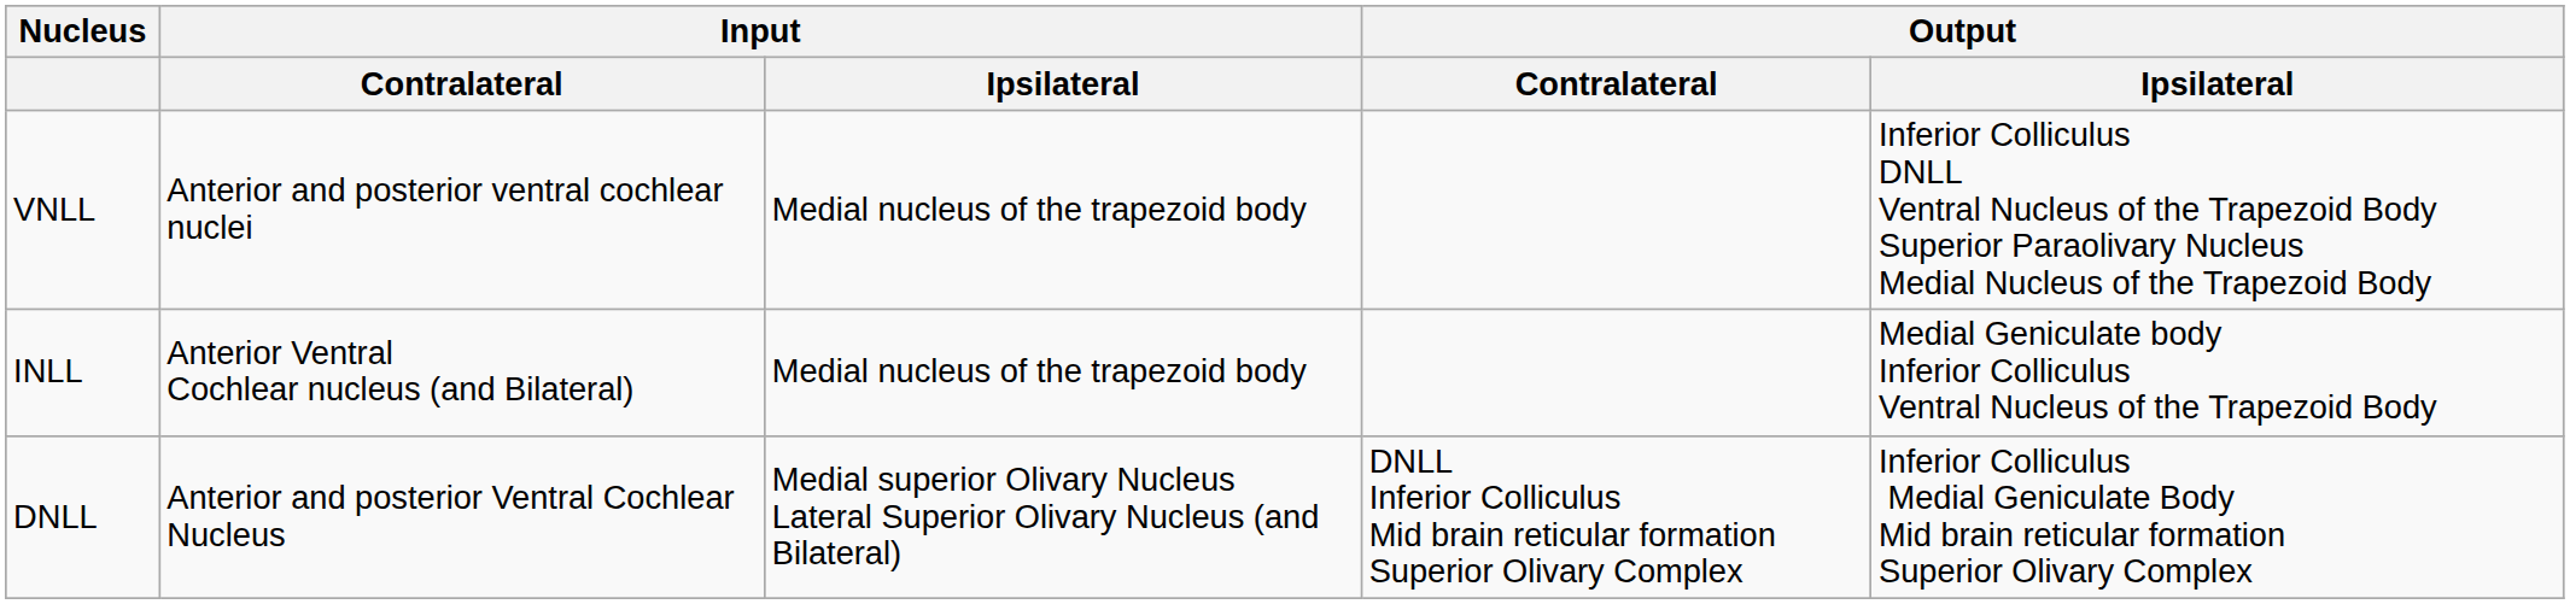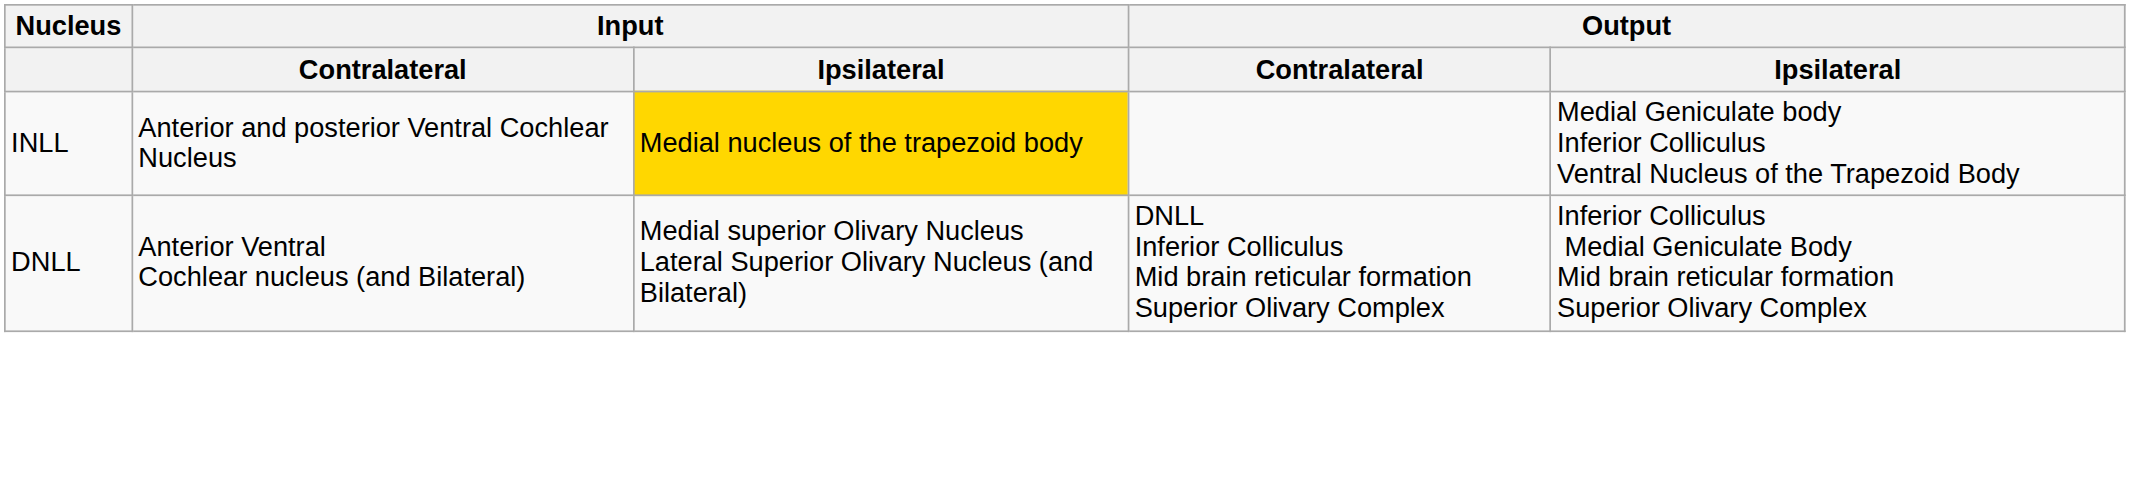- row: VNLL | Anterior and posterior ventral cochlear nuclei | Medial nucleus of the trapezoid body | Inferior Colliculus DNLL Ventral Nucleus of the Trapezoid Body Superior Paraolivary Nucleus Medial Nucleus of the Trapezoid Body
INLL | Input / Contralateral: Anterior Ventral Cochlear nucleus (and Bilateral) -> Anterior and posterior Ventral Cochlear Nucleus
INLL | Input / Ipsilateral: no background -> gold background
DNLL | Input / Contralateral: Anterior and posterior Ventral Cochlear Nucleus -> Anterior Ventral Cochlear nucleus (and Bilateral)
